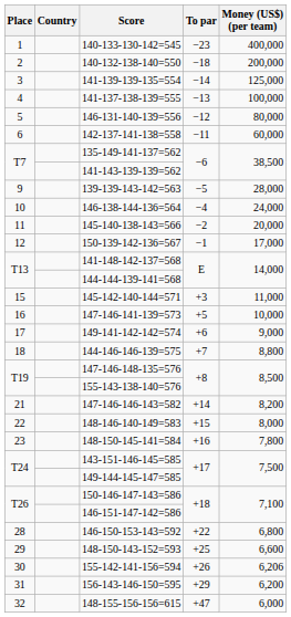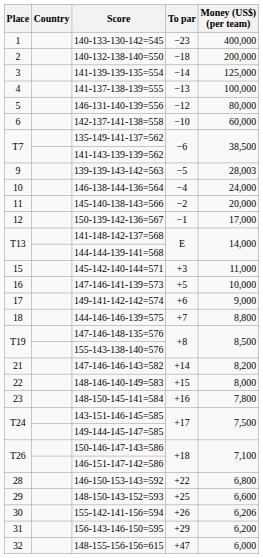142-137-141-138=558 | To par: −11 -> −10
139-139-143-142=563 | Money (US$) (per team): 28,000 -> 28,003
